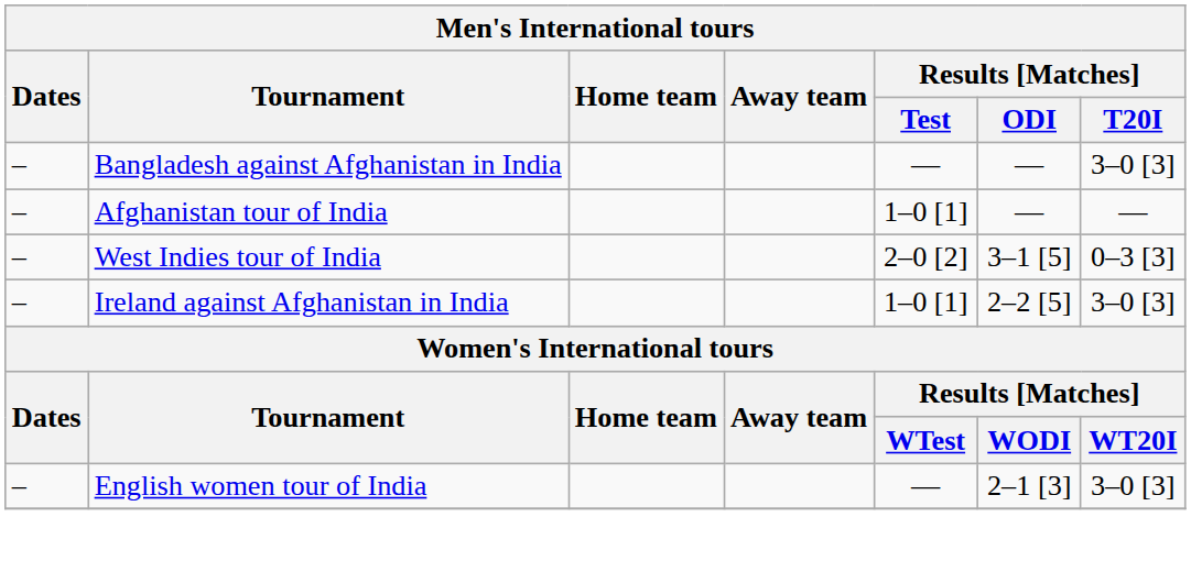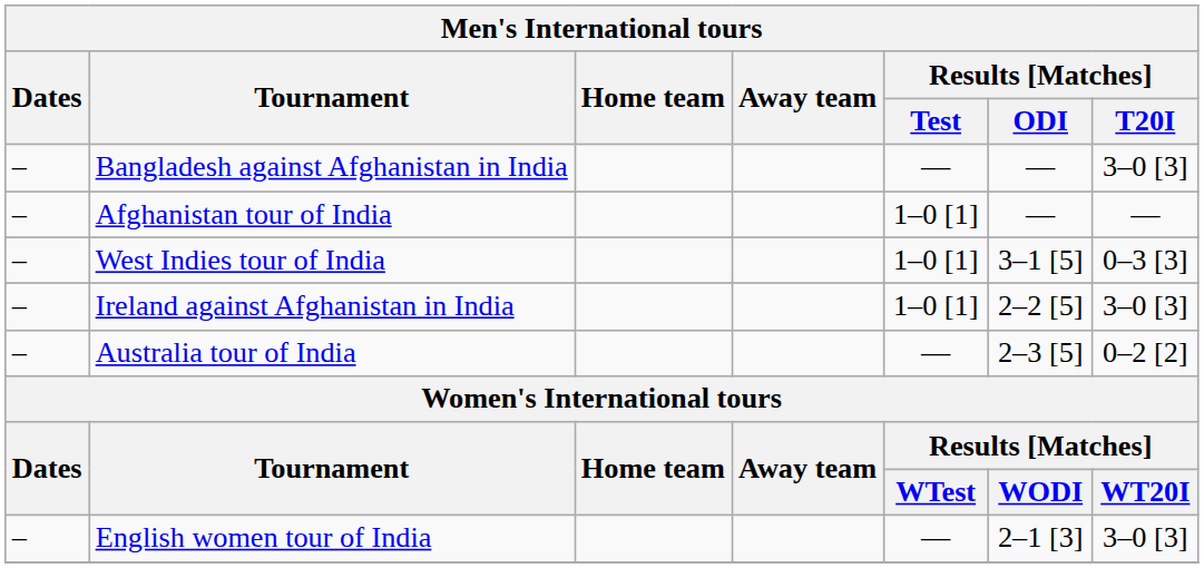West Indies tour of India | Results [Matches] / Test: 2–0 [2] -> 1–0 [1]
+ row: – | Australia tour of India | — | 2–3 [5] | 0–2 [2]
